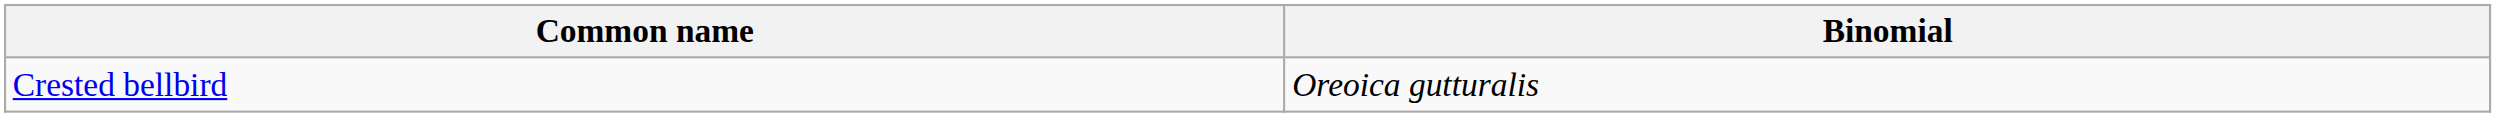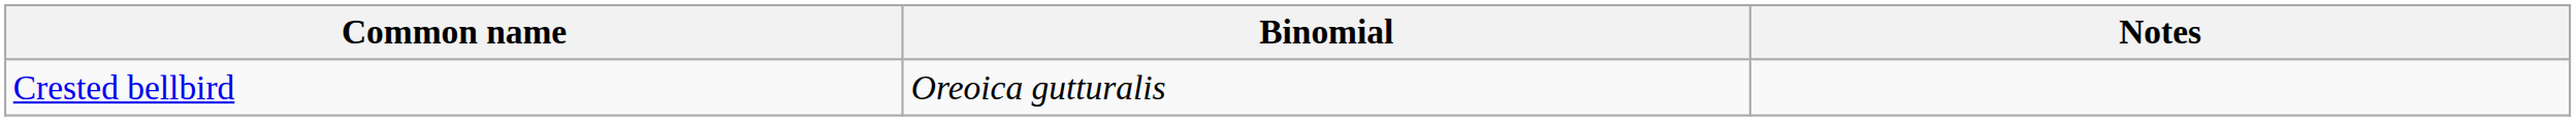+ column: Notes
